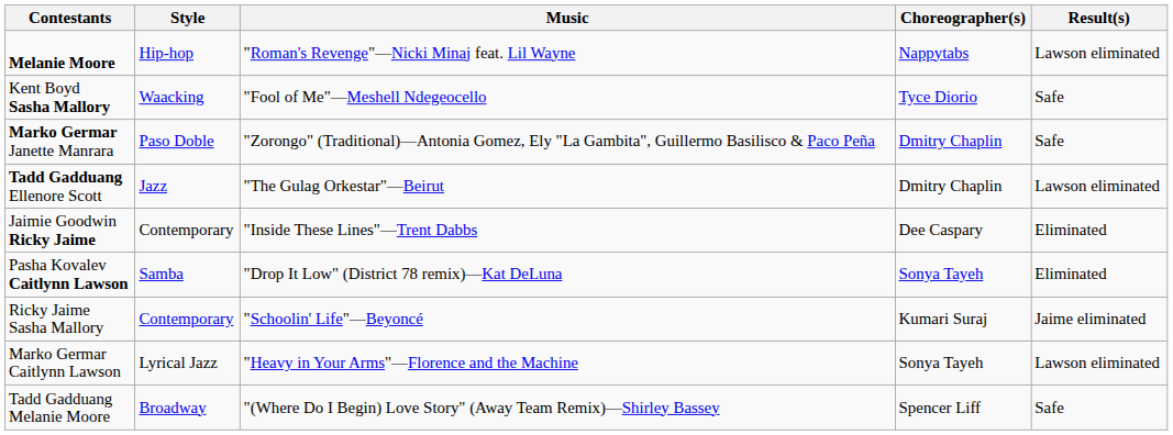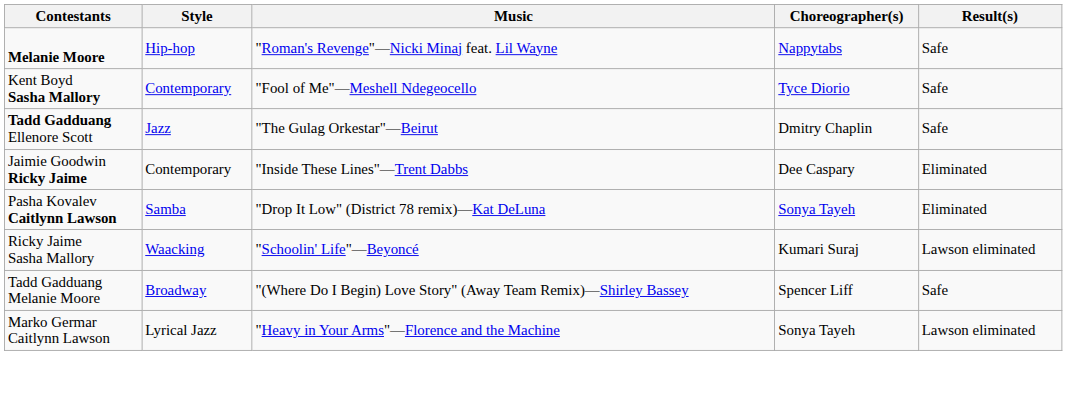Melanie Moore | Result(s): Lawson eliminated -> Safe
Kent Boyd Sasha Mallory | Style: Waacking -> Contemporary
- row: Marko Germar Janette Manrara | Paso Doble | "Zorongo" (Traditional)—Antonia Gomez, Ely "La Gambita", Guillermo Basilisco & Paco Peña | Dmitry Chaplin | Safe
Tadd Gadduang Ellenore Scott | Result(s): Lawson eliminated -> Safe
Ricky Jaime Sasha Mallory | Style: Contemporary -> Waacking
Ricky Jaime Sasha Mallory | Result(s): Jaime eliminated -> Lawson eliminated
rows swapped: Tadd Gadduang Melanie Moore <-> Marko Germar Caitlynn Lawson
